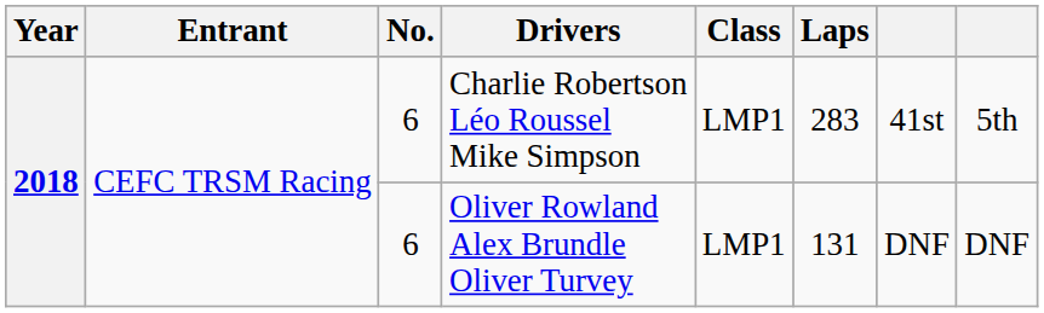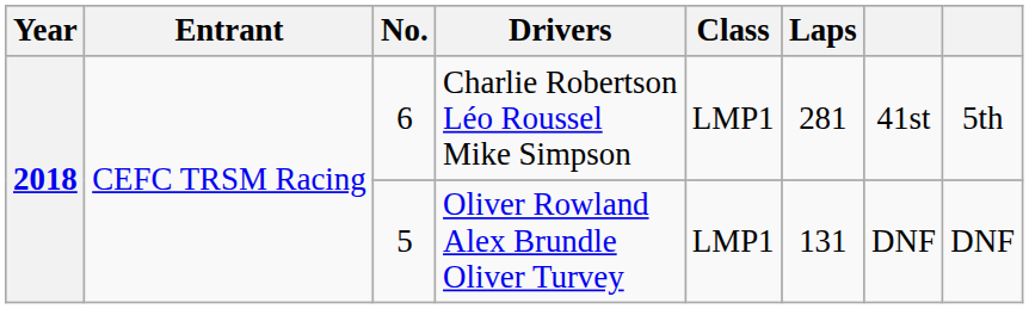Charlie Robertson Léo Roussel Mike Simpson | Laps: 283 -> 281
Oliver Rowland Alex Brundle Oliver Turvey | No.: 6 -> 5
